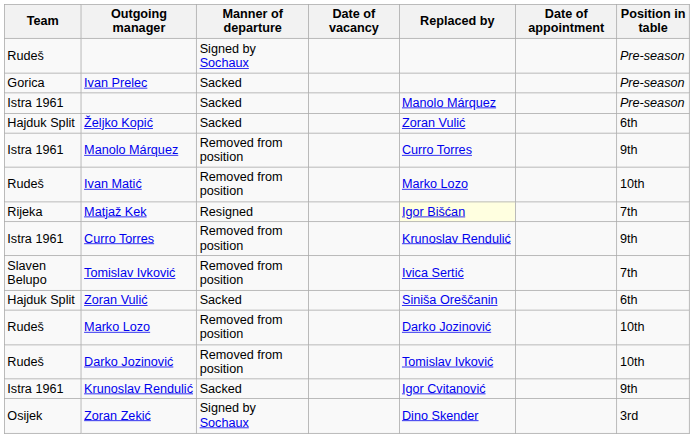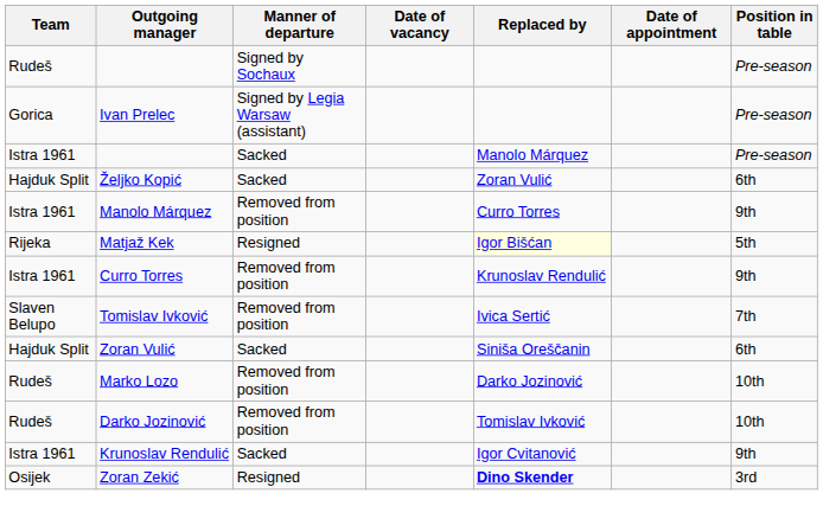Ivan Prelec | Manner of departure: Sacked -> Signed by Legia Warsaw (assistant)
- row: Rudeš | Ivan Matić | Removed from position | Marko Lozo | 10th
Matjaž Kek | Position in table: 7th -> 5th
Zoran Zekić | Manner of departure: Signed by Sochaux -> Resigned
Zoran Zekić | Replaced by: normal -> bold
